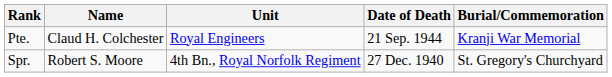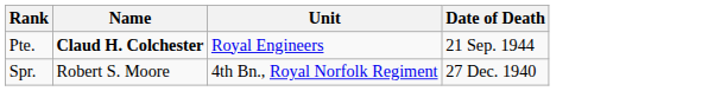- column: Burial/Commemoration | Kranji War Memorial | St. Gregory's Churchyard
Pte. | Name: normal -> bold
